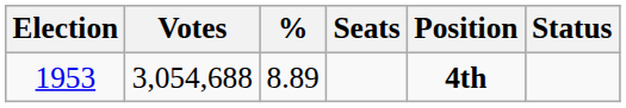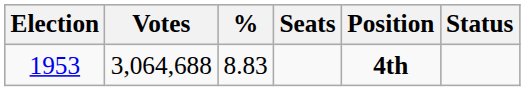1953 | Votes: 3,054,688 -> 3,064,688
1953 | %: 8.89 -> 8.83
